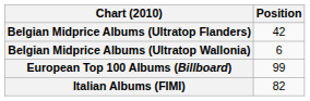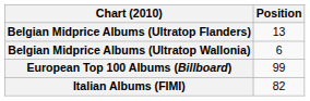Belgian Midprice Albums (Ultratop Flanders) | Position: 42 -> 13
